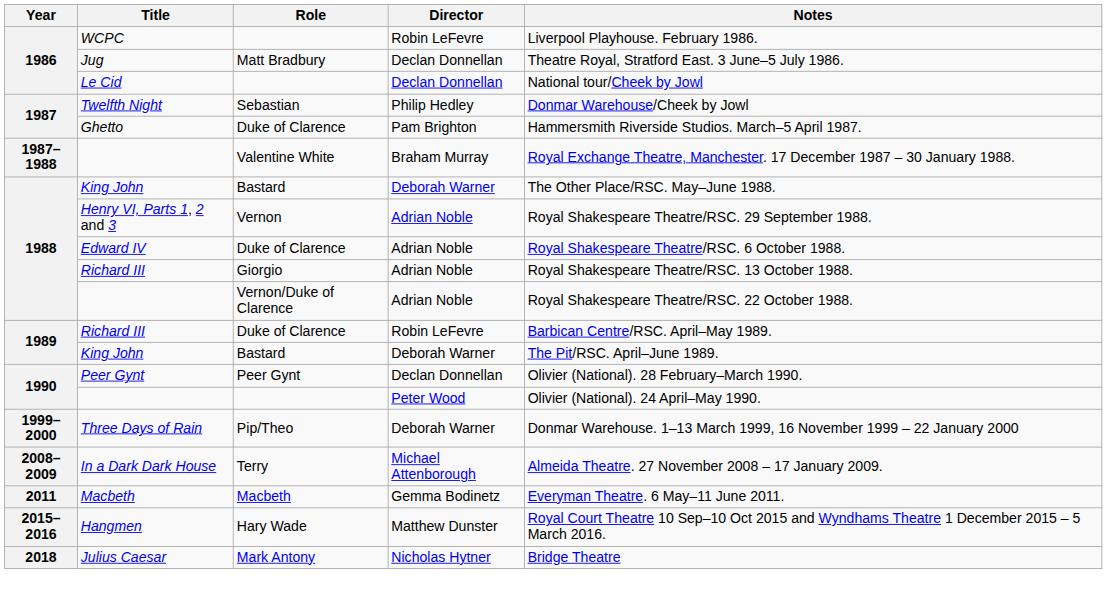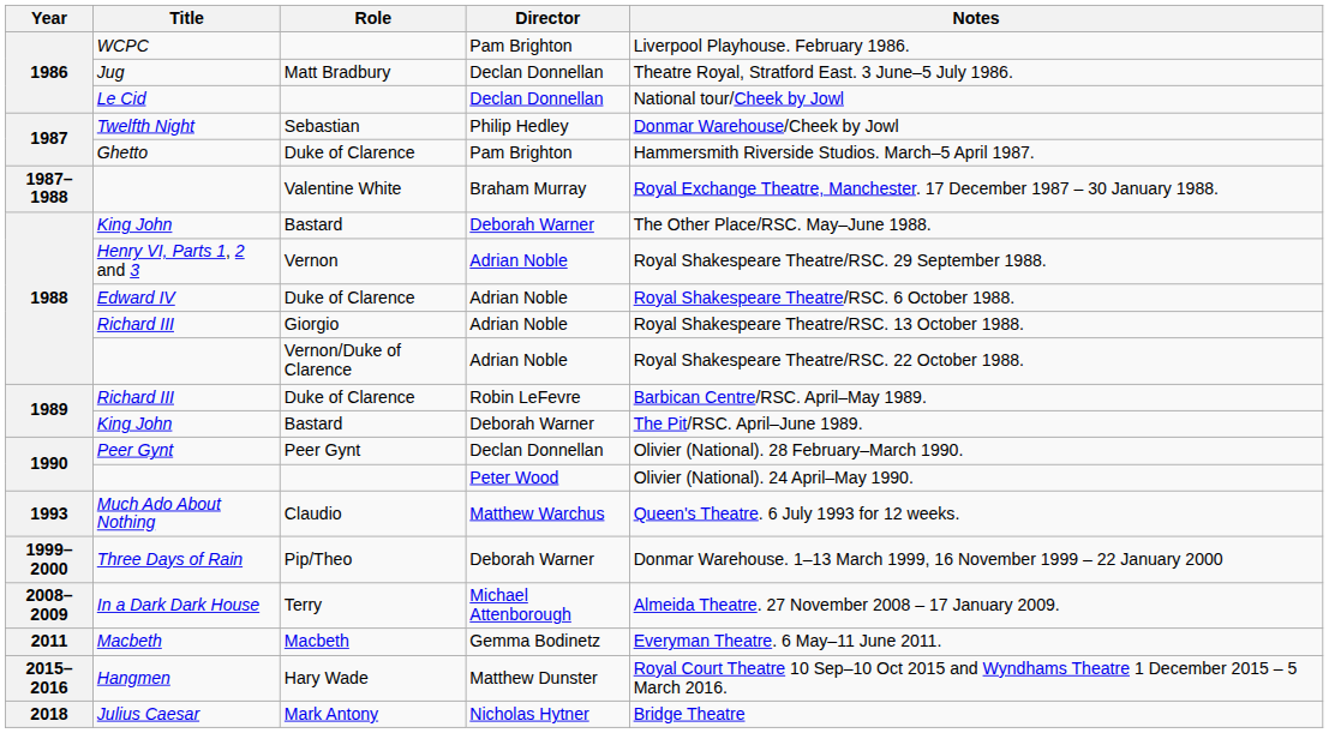WCPC | Director: Robin LeFevre -> Pam Brighton
+ row: 1993 | Much Ado About Nothing | Claudio | Matthew Warchus | Queen's Theatre. 6 July 1993 for 12 weeks.
